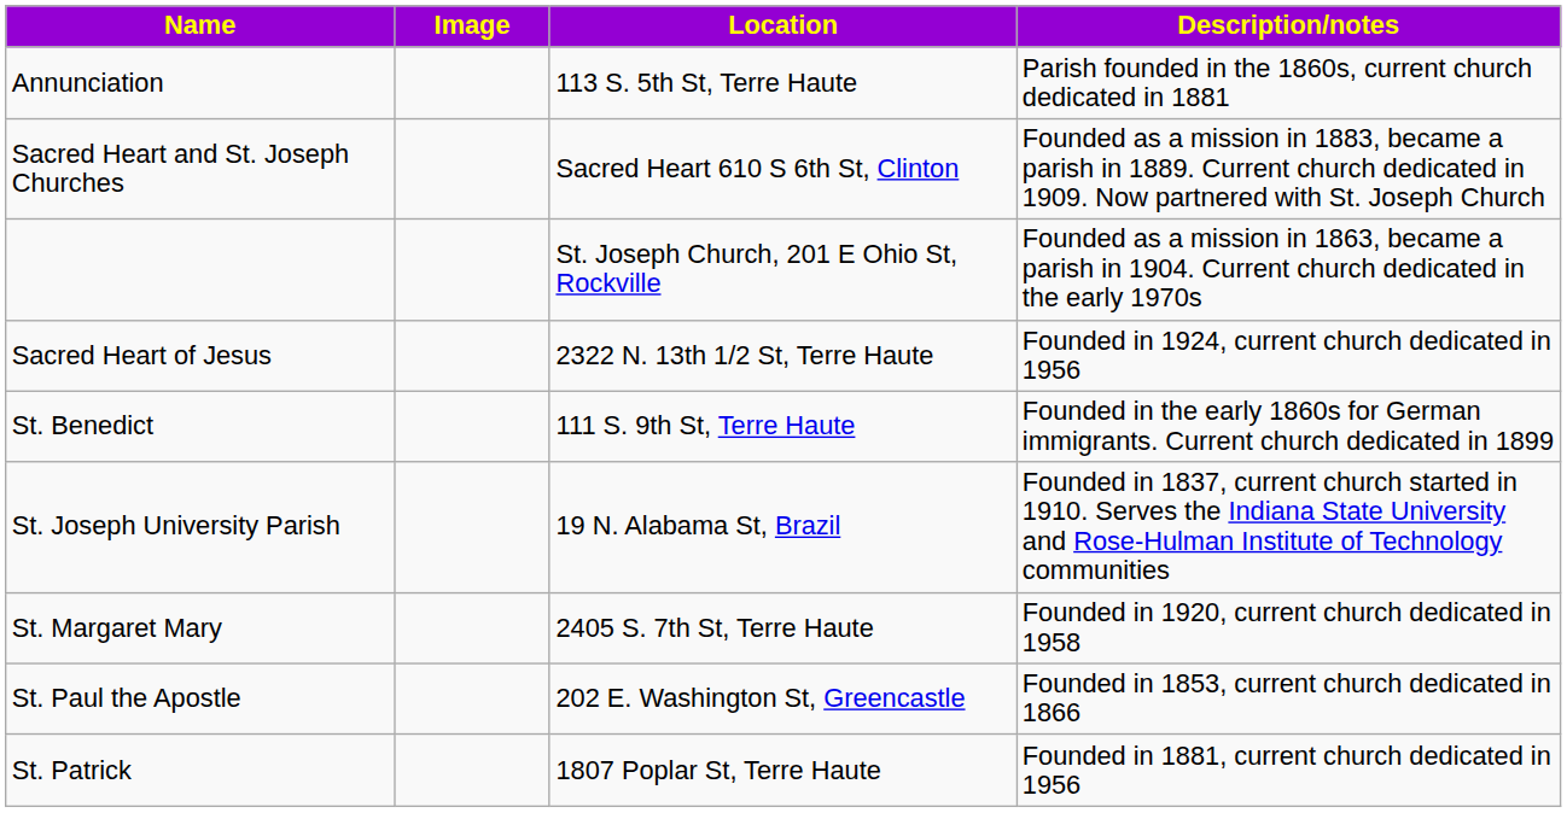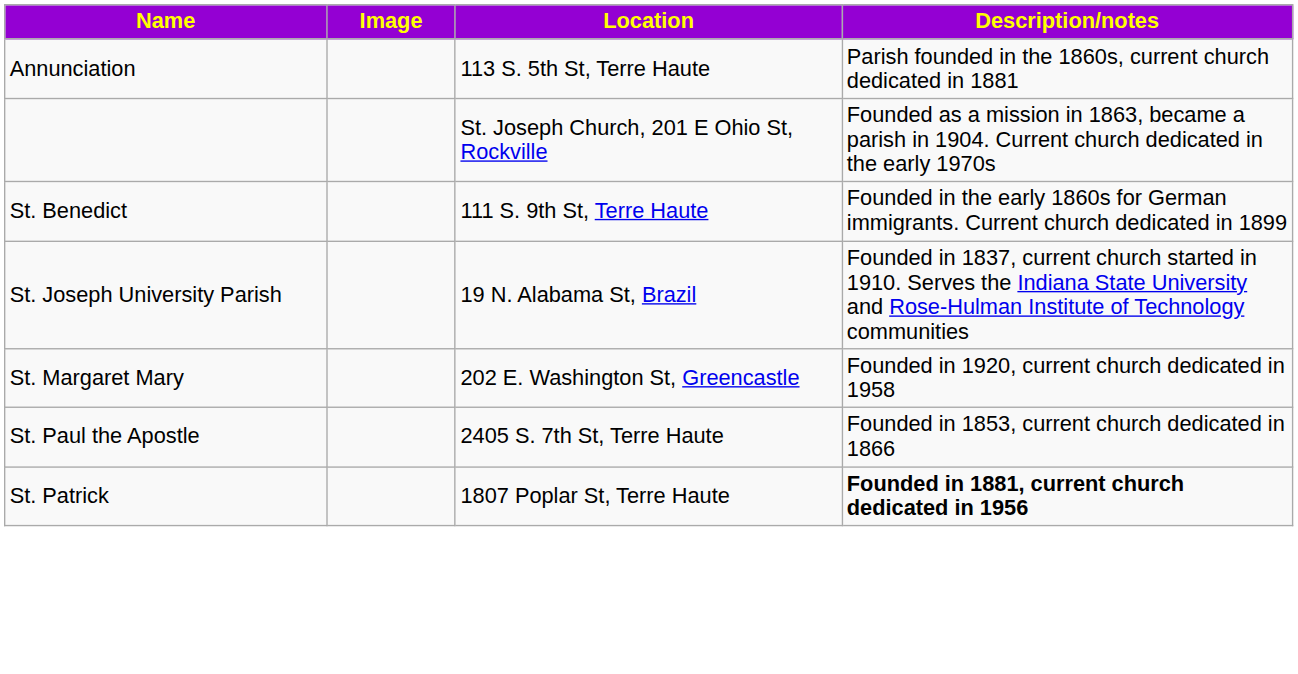- row: Sacred Heart and St. Joseph Churches | Sacred Heart 610 S 6th St, Clinton | Founded as a mission in 1883, became a parish in 1889. Current church dedicated in 1909. Now partnered with St. Joseph Church
- row: Sacred Heart of Jesus | 2322 N. 13th 1/2 St, Terre Haute | Founded in 1924, current church dedicated in 1956
St. Margaret Mary | Location: 2405 S. 7th St, Terre Haute -> 202 E. Washington St, Greencastle
St. Paul the Apostle | Location: 202 E. Washington St, Greencastle -> 2405 S. 7th St, Terre Haute
St. Patrick | Description/notes: normal -> bold
